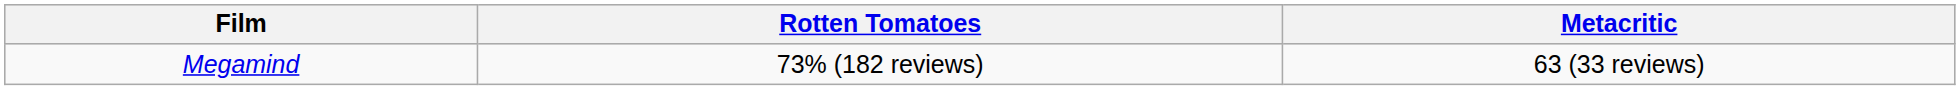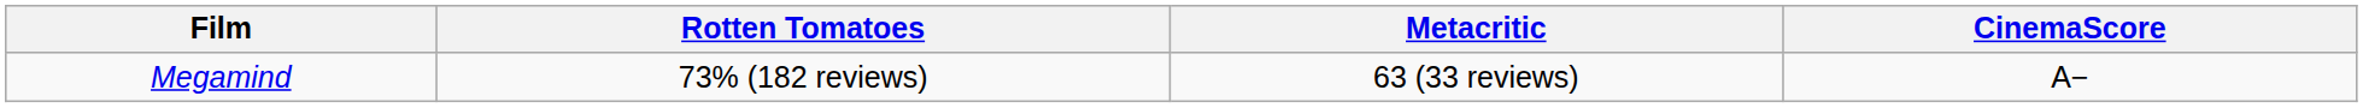+ column: CinemaScore | A−
